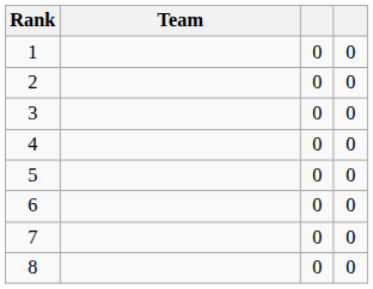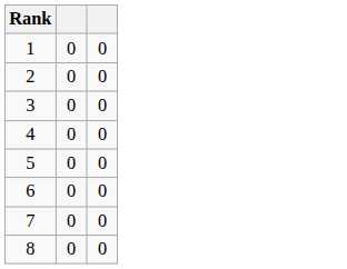- column: Team
